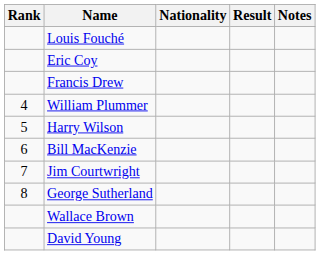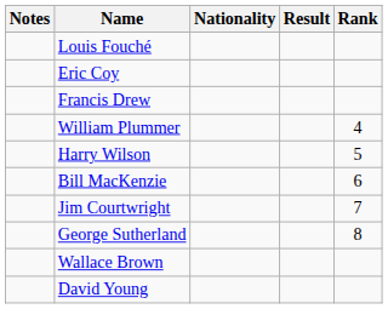columns swapped: Rank <-> Notes
